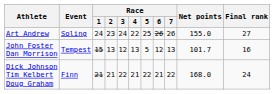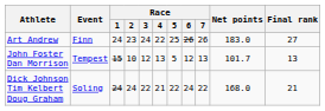Art Andrew | Event: Soling -> Finn
Art Andrew | Net points: 155.0 -> 183.0
John Foster Dan Morrison | Race / 2: 13 -> 10
John Foster Dan Morrison | Final rank: 16 -> 13
Dick Johnson Tim Kelbert Doug Graham | Event: Finn -> Soling
Dick Johnson Tim Kelbert Doug Graham | Race / 1: 21 -> 24
Dick Johnson Tim Kelbert Doug Graham | Race / 2: 21 -> 24
Dick Johnson Tim Kelbert Doug Graham | Race / 6: 21 -> 24
Dick Johnson Tim Kelbert Doug Graham | Final rank: 24 -> 21
